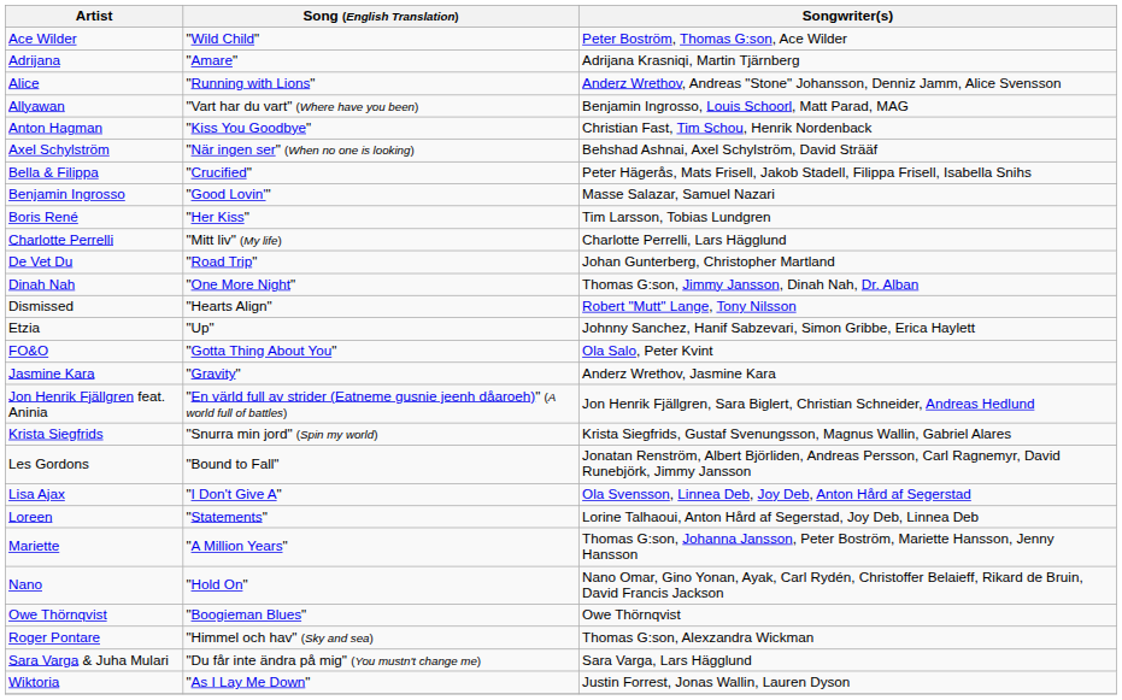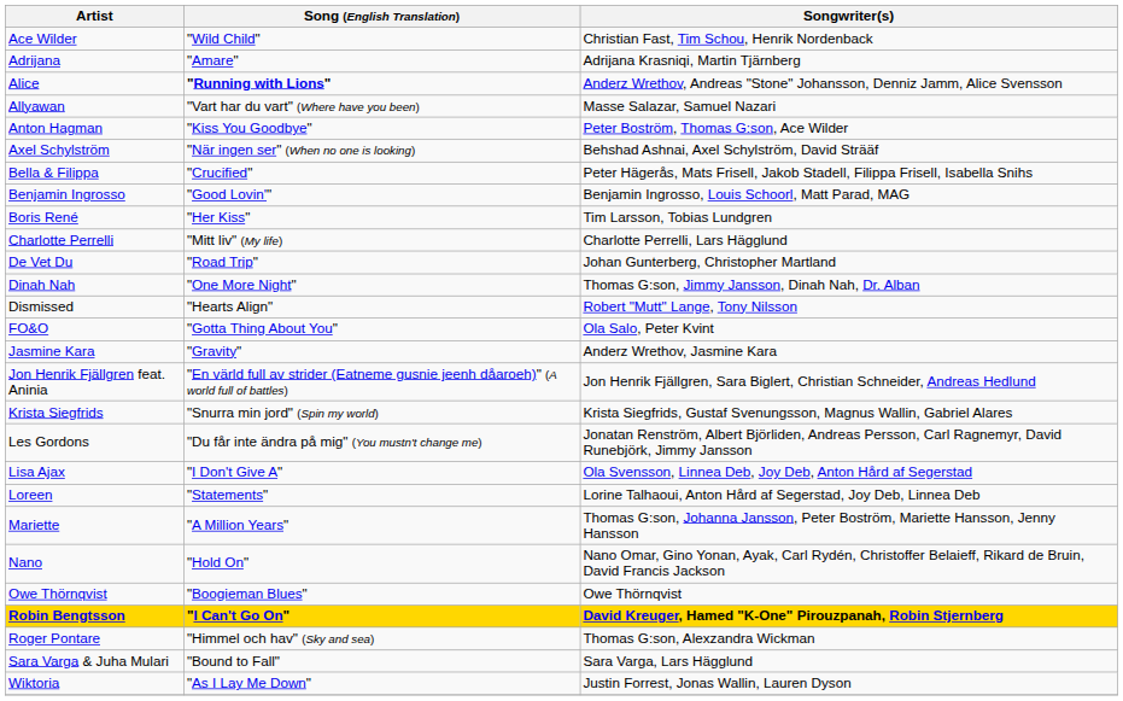Ace Wilder | Songwriter(s): Peter Boström, Thomas G:son, Ace Wilder -> Christian Fast, Tim Schou, Henrik Nordenback
Alice | Song (English Translation): normal -> bold
Allyawan | Songwriter(s): Benjamin Ingrosso, Louis Schoorl, Matt Parad, MAG -> Masse Salazar, Samuel Nazari
Anton Hagman | Songwriter(s): Christian Fast, Tim Schou, Henrik Nordenback -> Peter Boström, Thomas G:son, Ace Wilder
Benjamin Ingrosso | Songwriter(s): Masse Salazar, Samuel Nazari -> Benjamin Ingrosso, Louis Schoorl, Matt Parad, MAG
- row: Etzia | "Up" | Johnny Sanchez, Hanif Sabzevari, Simon Gribbe, Erica Haylett
Les Gordons | Song (English Translation): "Bound to Fall" -> "Du får inte ändra på mig" (You mustn't change me)
+ row: Robin Bengtsson | "I Can't Go On" | David Kreuger, Hamed "K-One" Pirouzpanah, Robin Stjernberg
Sara Varga & Juha Mulari | Song (English Translation): "Du får inte ändra på mig" (You mustn't change me) -> "Bound to Fall"
